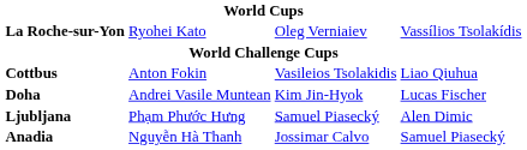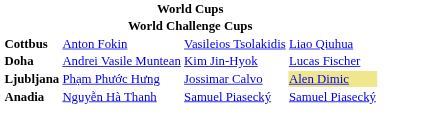- row: La Roche-sur-Yon | Ryohei Kato | Oleg Verniaiev | Vassílios Tsolakídis
Ljubljana | column 3: Samuel Piasecký -> Jossimar Calvo
Ljubljana | column 4: no background -> khaki background
Anadia | column 3: Jossimar Calvo -> Samuel Piasecký
